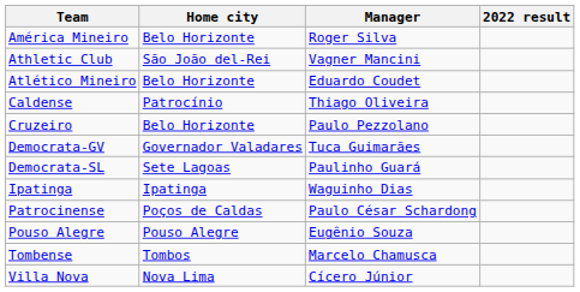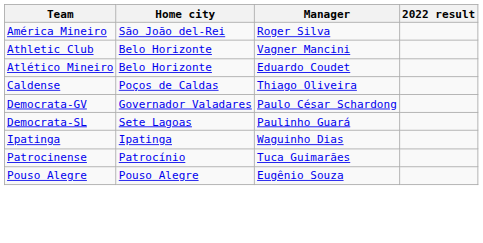América Mineiro | Home city: Belo Horizonte -> São João del-Rei
Athletic Club | Home city: São João del-Rei -> Belo Horizonte
Caldense | Home city: Patrocínio -> Poços de Caldas
- row: Cruzeiro | Belo Horizonte | Paulo Pezzolano
Democrata-GV | Manager: Tuca Guimarães -> Paulo César Schardong
Patrocinense | Home city: Poços de Caldas -> Patrocínio
Patrocinense | Manager: Paulo César Schardong -> Tuca Guimarães
- row: Tombense | Tombos | Marcelo Chamusca
- row: Villa Nova | Nova Lima | Cícero Júnior
